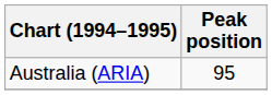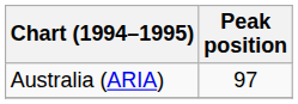Australia (ARIA) | Peak position: 95 -> 97
